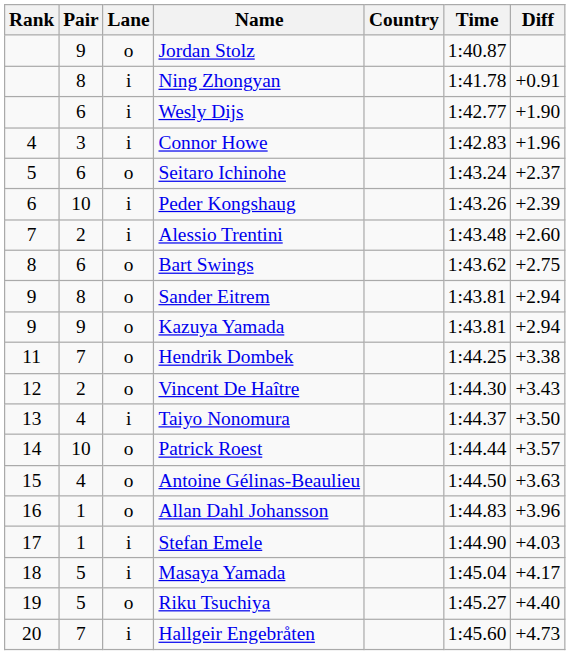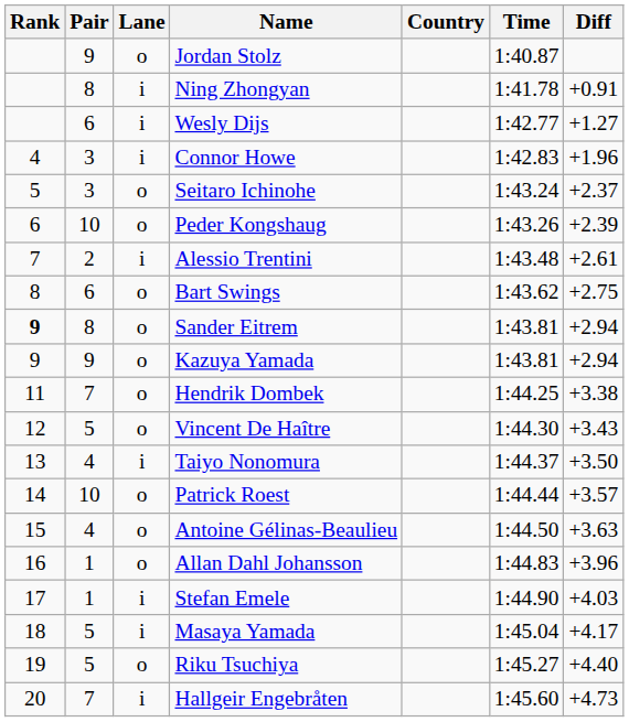Wesly Dijs | Diff: +1.90 -> +1.27
Seitaro Ichinohe | Pair: 6 -> 3
Peder Kongshaug | Lane: i -> o
Alessio Trentini | Diff: +2.60 -> +2.61
Sander Eitrem | Rank: normal -> bold
Vincent De Haître | Pair: 2 -> 5
